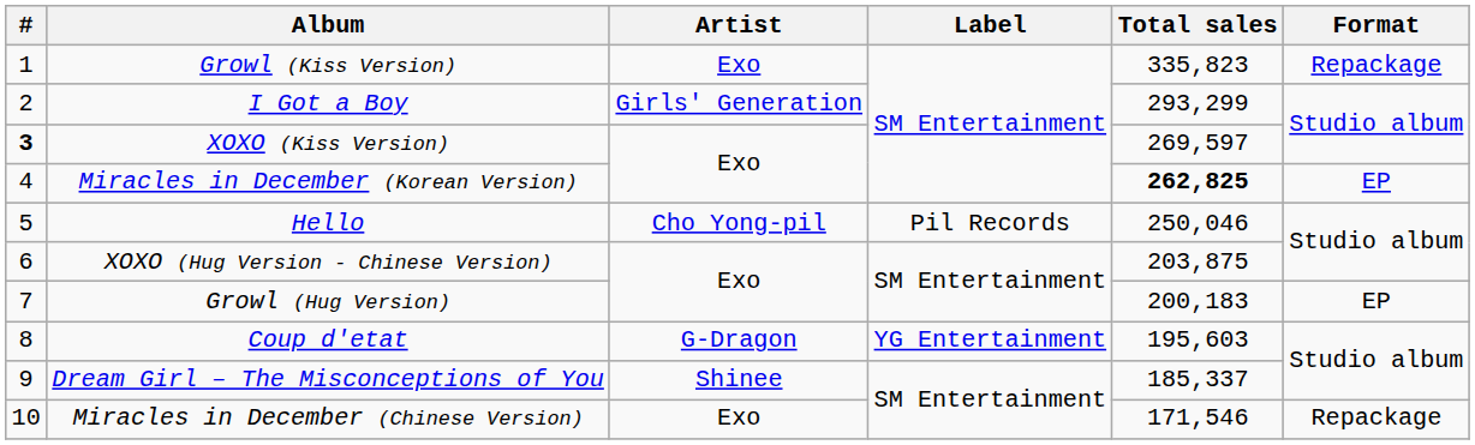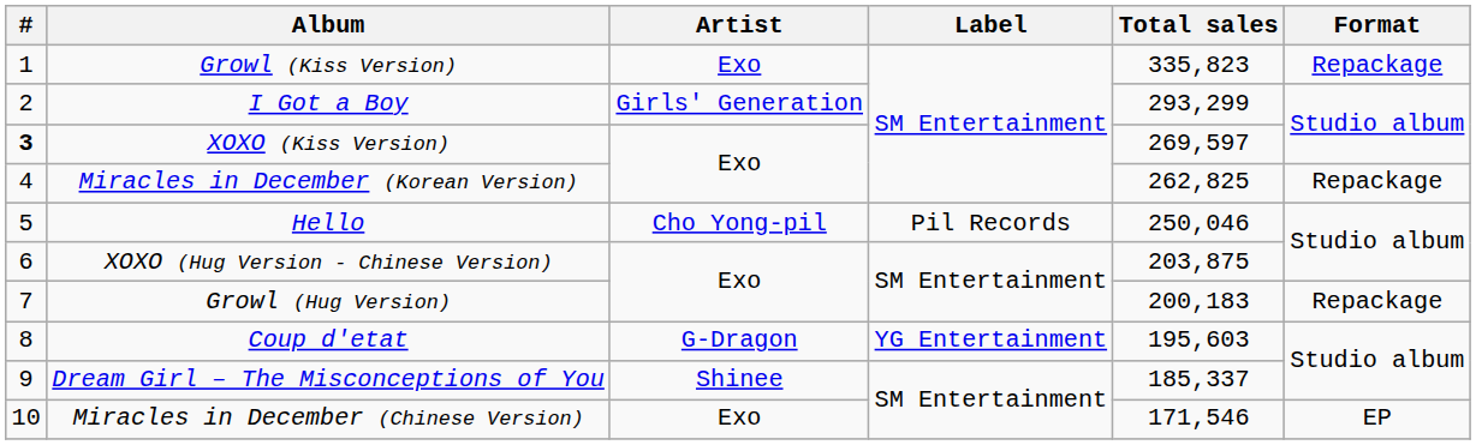Miracles in December (Korean Version) | Total sales: bold -> normal
Miracles in December (Korean Version) | Format: EP -> Repackage
Growl (Hug Version) | Format: EP -> Repackage
Miracles in December (Chinese Version) | Format: Repackage -> EP
